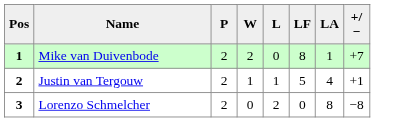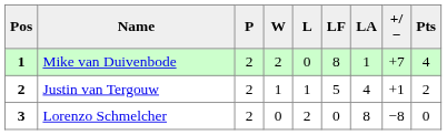+ column: Pts | 4 | 2 | 0
